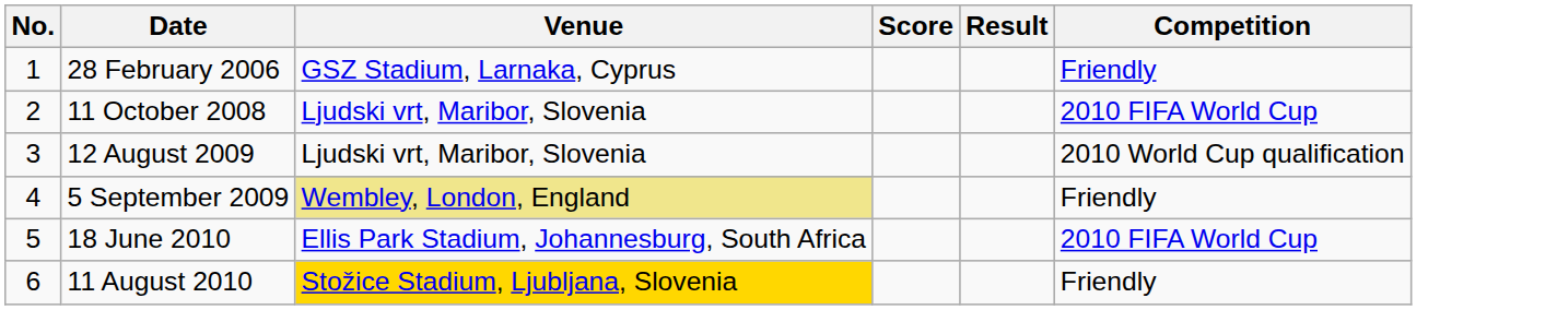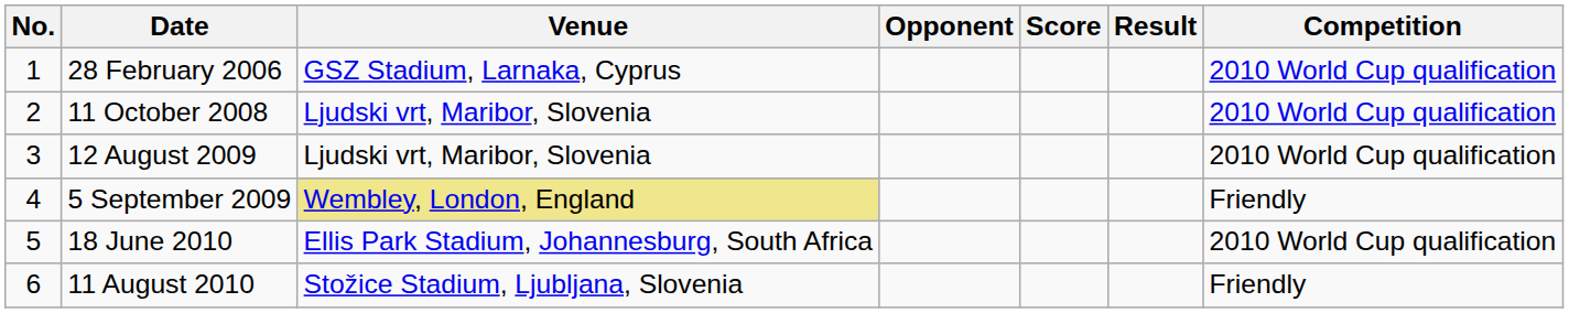+ column: Opponent
28 February 2006 | Competition: Friendly -> 2010 World Cup qualification
11 October 2008 | Competition: 2010 FIFA World Cup -> 2010 World Cup qualification
18 June 2010 | Competition: 2010 FIFA World Cup -> 2010 World Cup qualification
11 August 2010 | Venue: gold background -> no background
